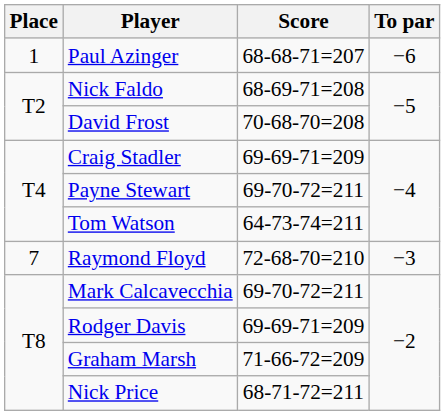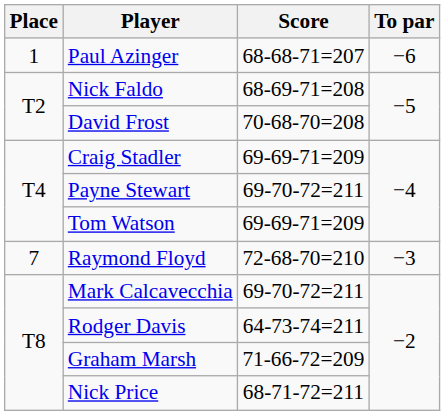Tom Watson | Score: 64-73-74=211 -> 69-69-71=209
Rodger Davis | Score: 69-69-71=209 -> 64-73-74=211
